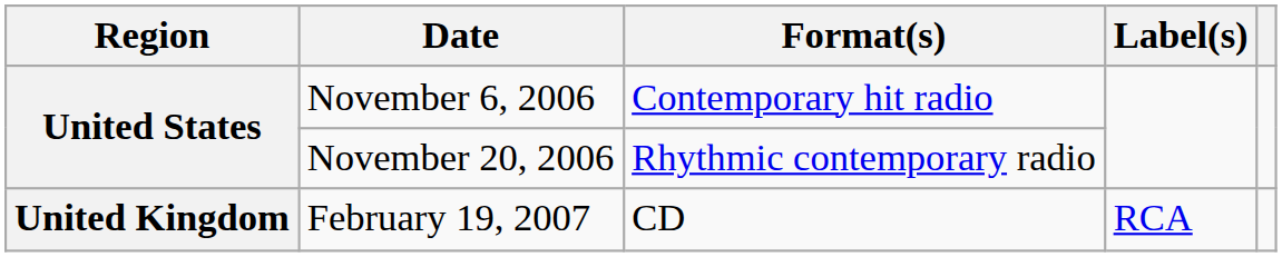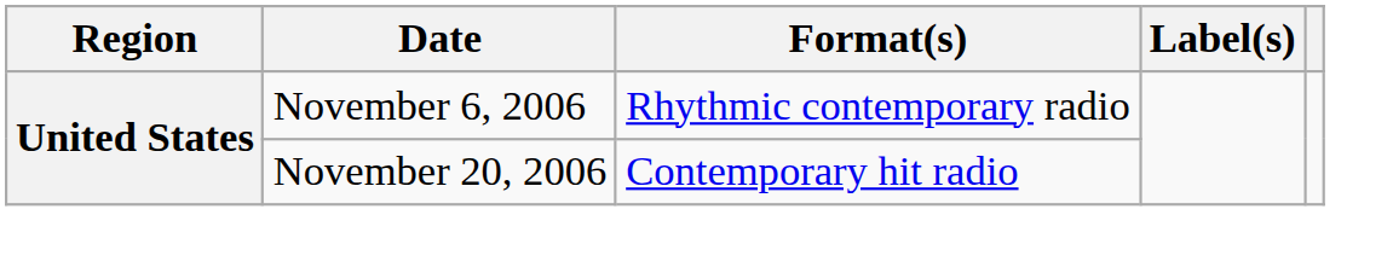November 6, 2006 | Format(s): Contemporary hit radio -> Rhythmic contemporary radio
November 20, 2006 | Format(s): Rhythmic contemporary radio -> Contemporary hit radio
- row: United Kingdom | February 19, 2007 | CD | RCA
